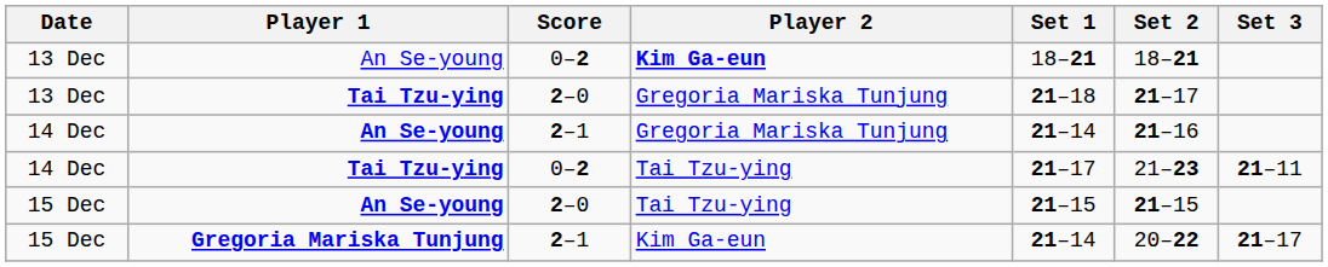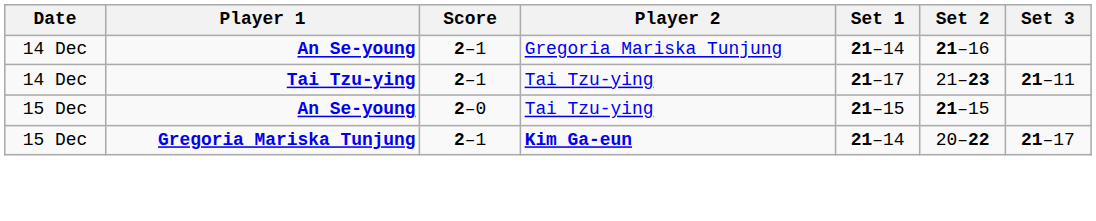- row: 13 Dec | An Se-young | 0–2 | Kim Ga-eun | 18–21 | 18–21
- row: 13 Dec | Tai Tzu-ying | 2–0 | Gregoria Mariska Tunjung | 21–18 | 21–17
14 Dec / Tai Tzu-ying | Score: 0–2 -> 2–1
15 Dec / Gregoria Mariska Tunjung | Player 2: normal -> bold
